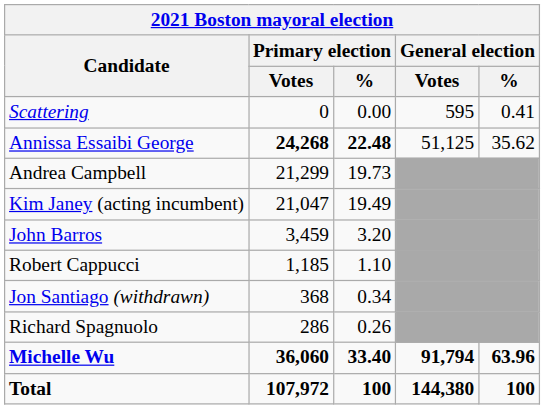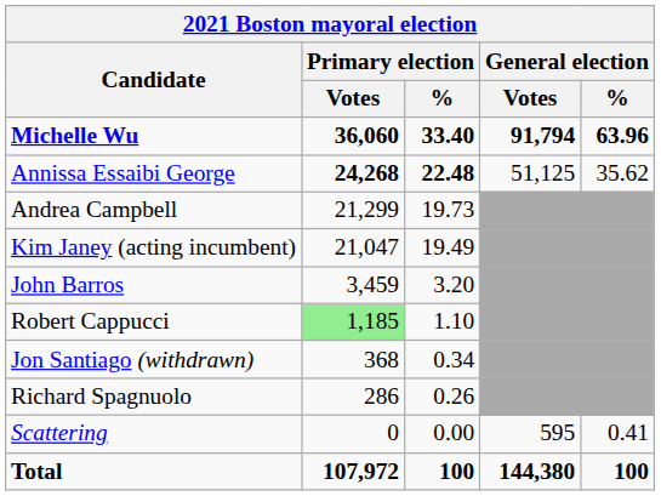rows swapped: Michelle Wu <-> Scattering
Robert Cappucci | Primary election / Votes: no background -> lightgreen background
